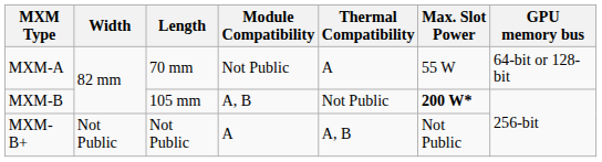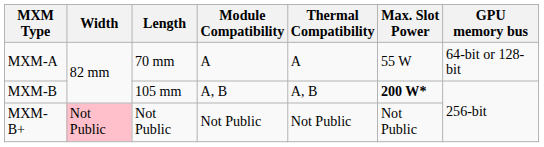MXM-A | Module Compatibility: Not Public -> A
MXM-B | Thermal Compatibility: Not Public -> A, B
MXM-B+ | Width: no background -> pink background
MXM-B+ | Module Compatibility: A -> Not Public
MXM-B+ | Thermal Compatibility: A, B -> Not Public
